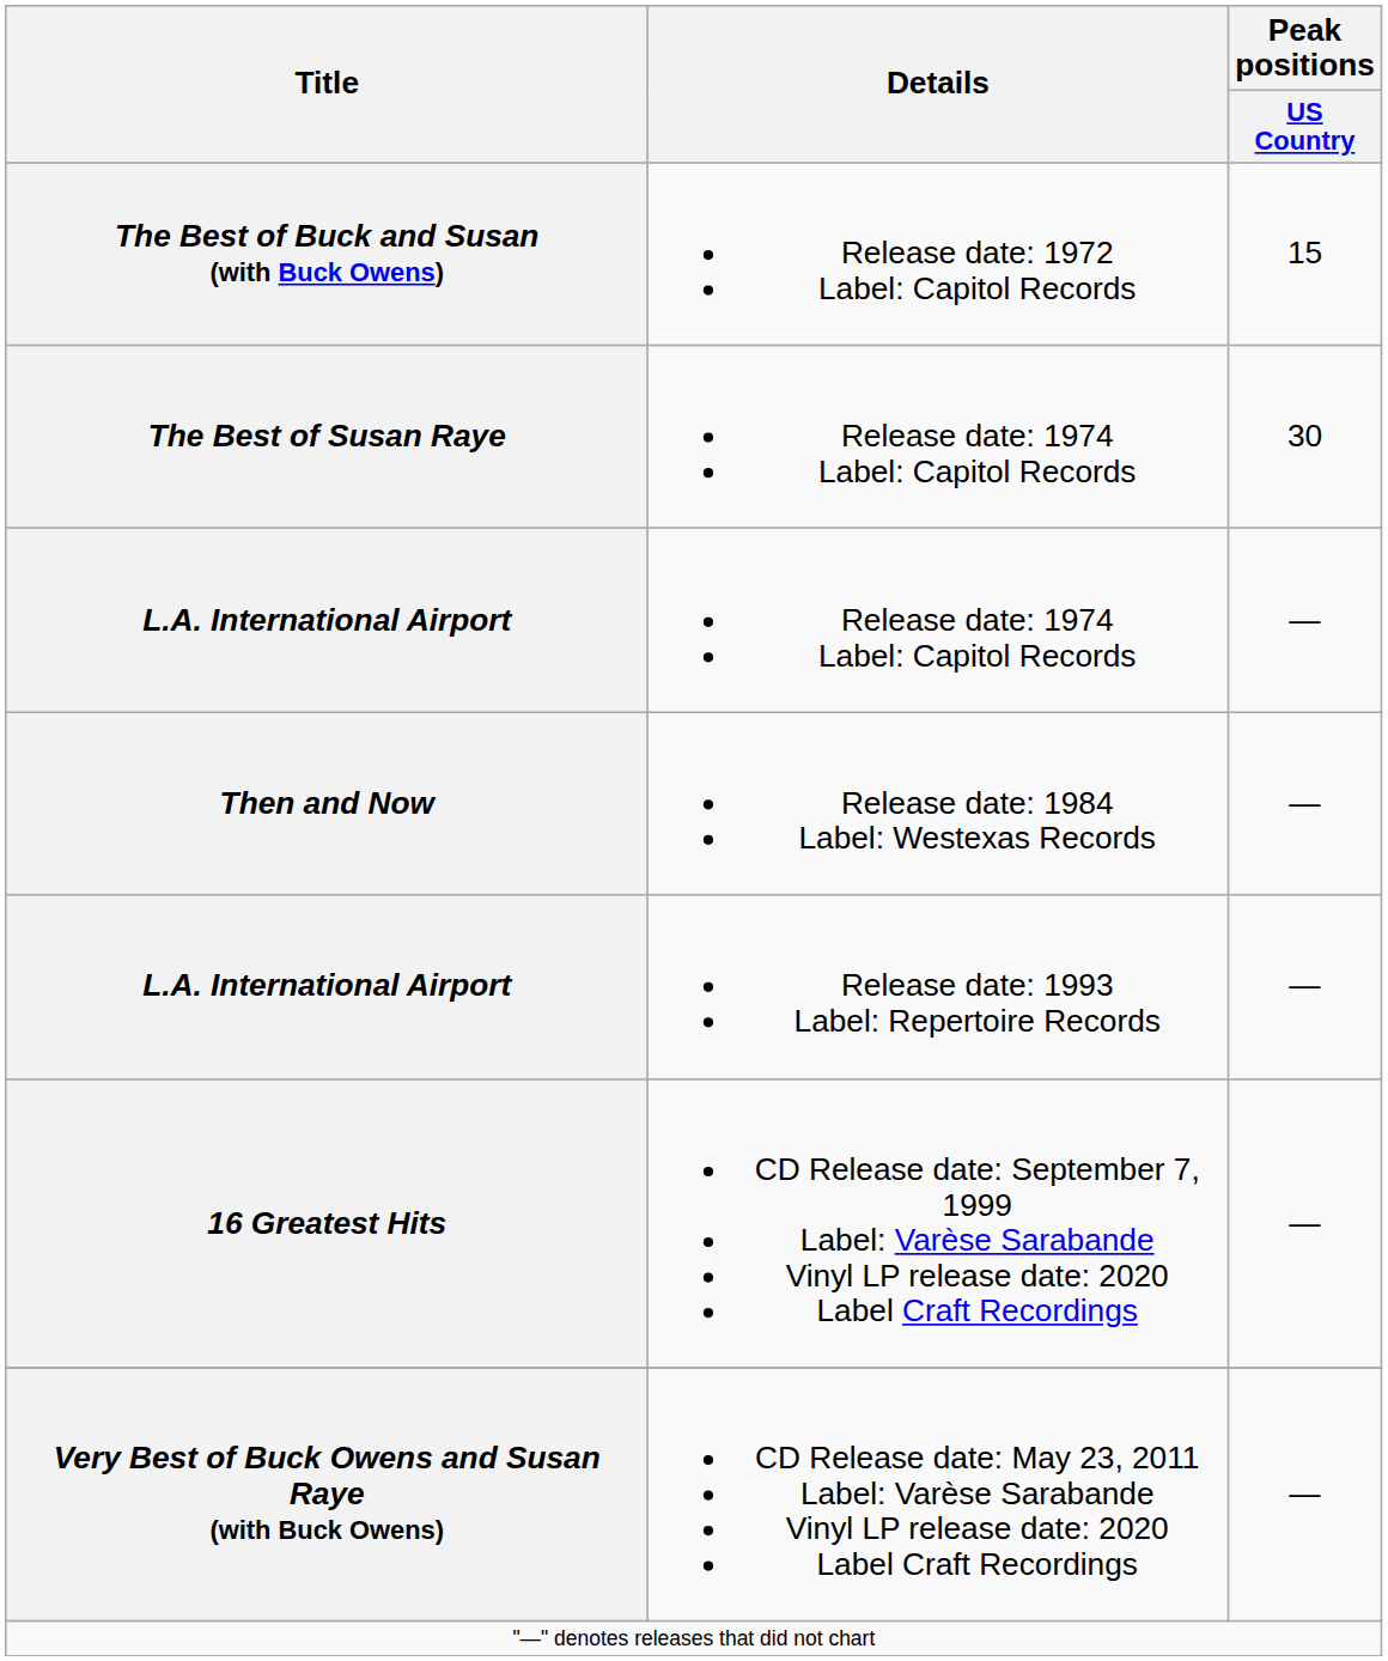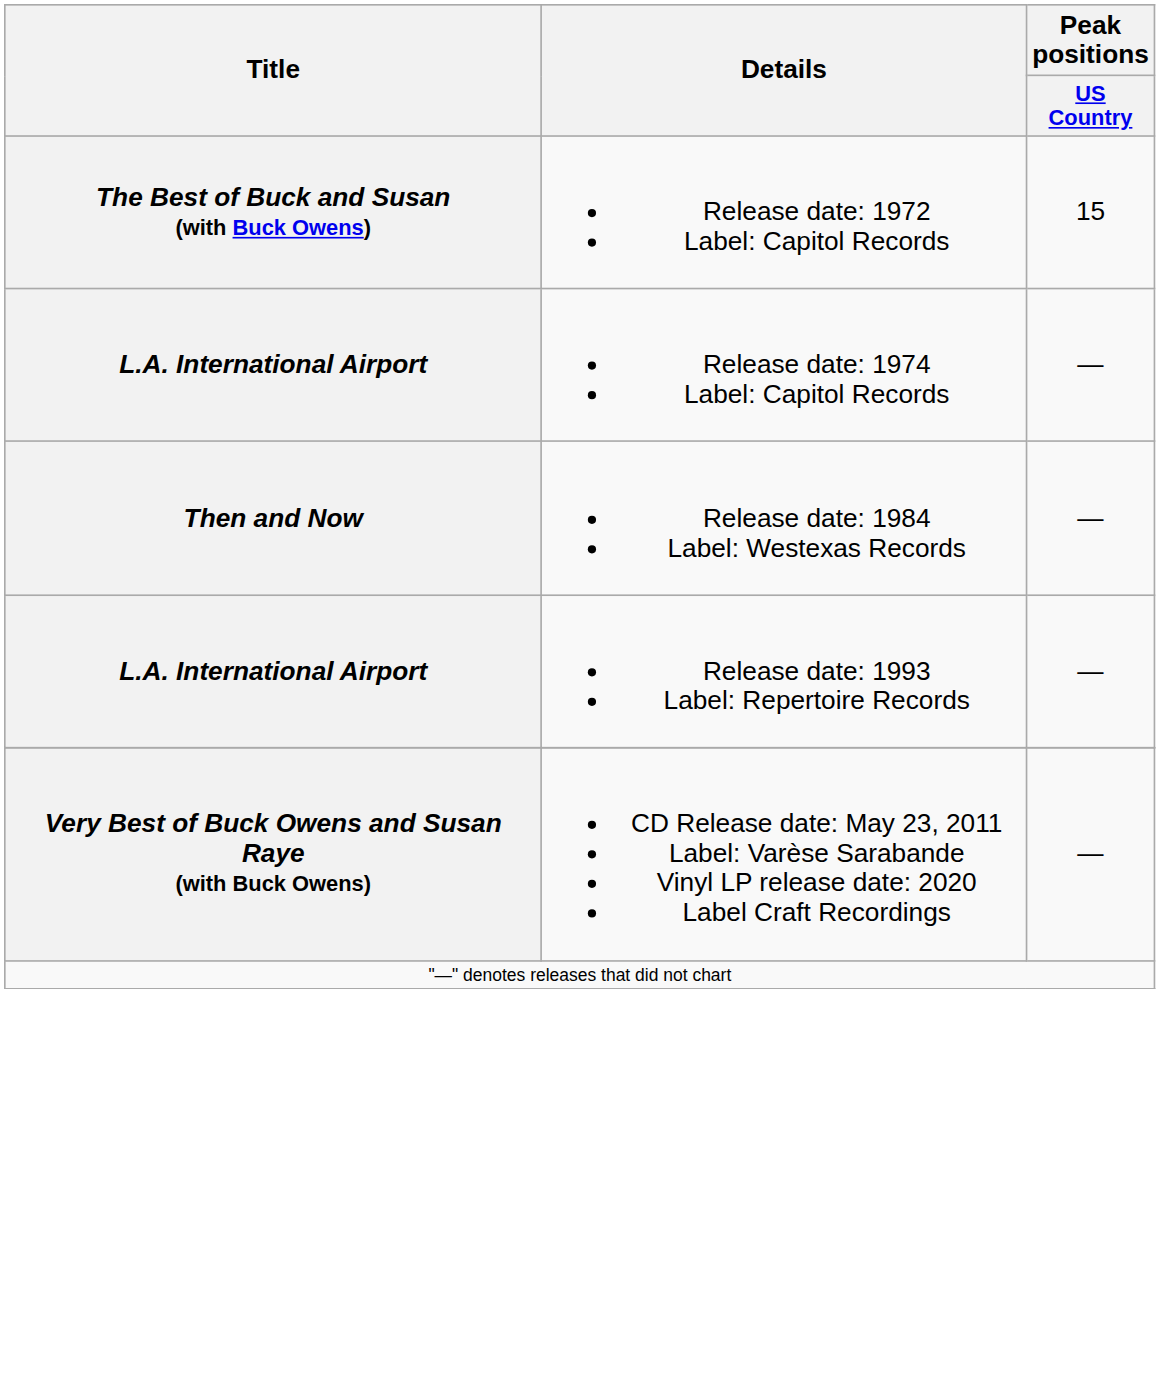- row: The Best of Susan Raye | Release date: 1974 Label: Capitol Records | 30
- row: 16 Greatest Hits | CD Release date: September 7, 1999 Label: Varèse Sarabande Vinyl LP release date: 2020 Label Craft Recordings | —
